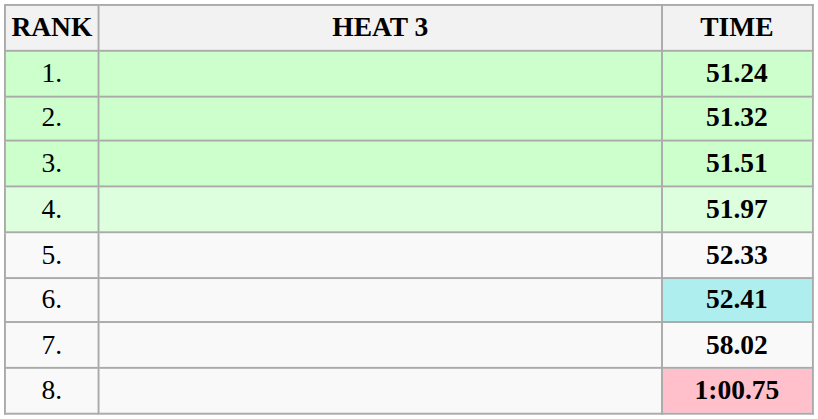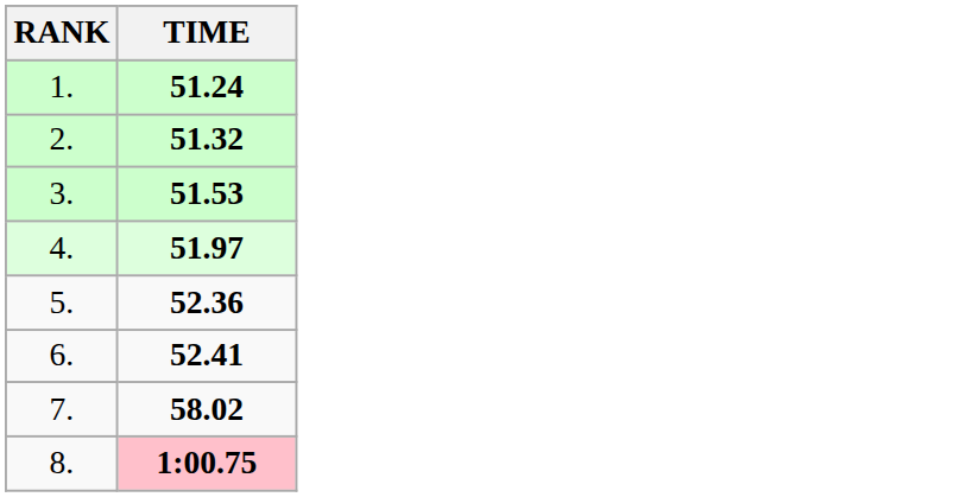- column: HEAT 3
3. | TIME: 51.51 -> 51.53
5. | TIME: 52.33 -> 52.36
6. | TIME: paleturquoise background -> no background
